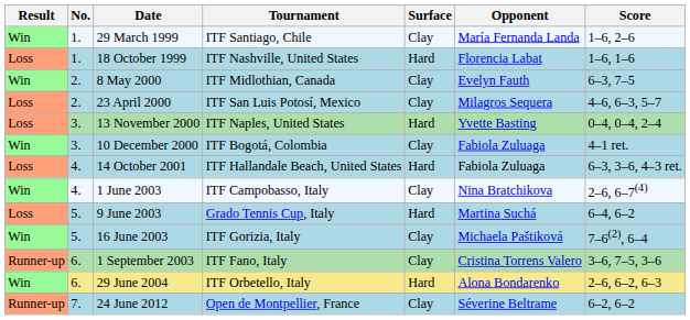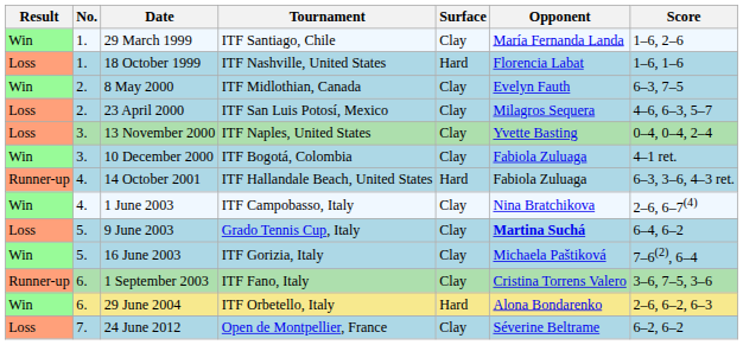13 November 2000 | Surface: Hard -> Clay
14 October 2001 | Result: Loss -> Runner-up
9 June 2003 | Surface: Hard -> Clay
9 June 2003 | Opponent: normal -> bold
24 June 2012 | Result: Runner-up -> Loss
